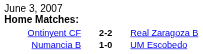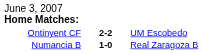Ontinyent CF | column 3: Real Zaragoza B -> UM Escobedo
Numancia B | column 3: UM Escobedo -> Real Zaragoza B
